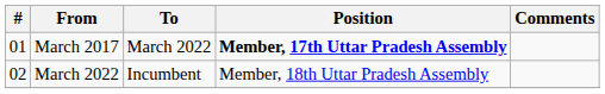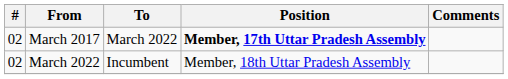March 2017 | #: 01 -> 02
